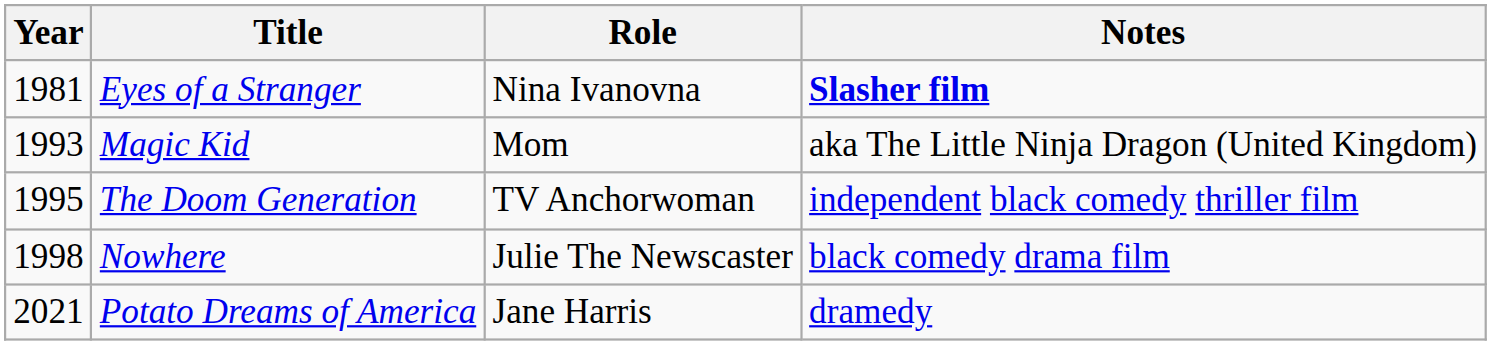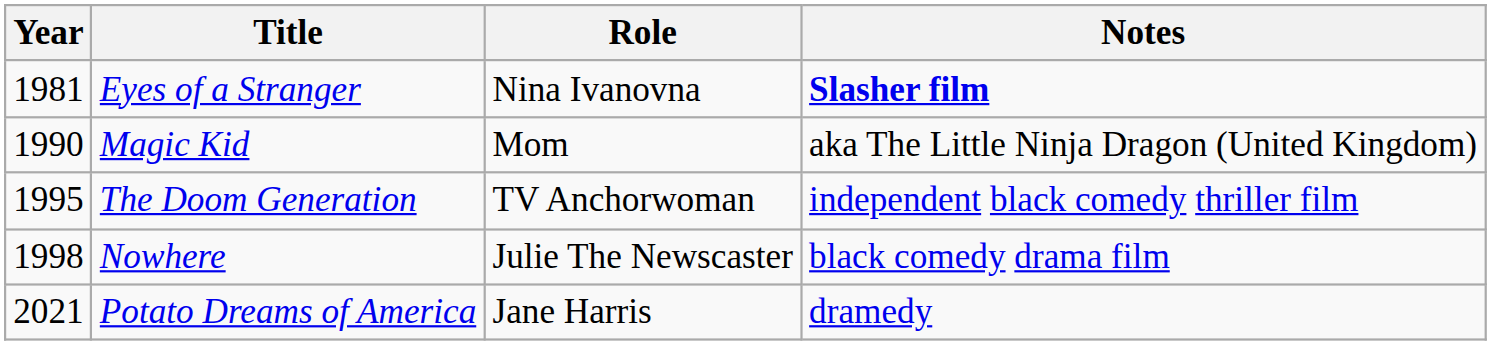Magic Kid | Year: 1993 -> 1990
